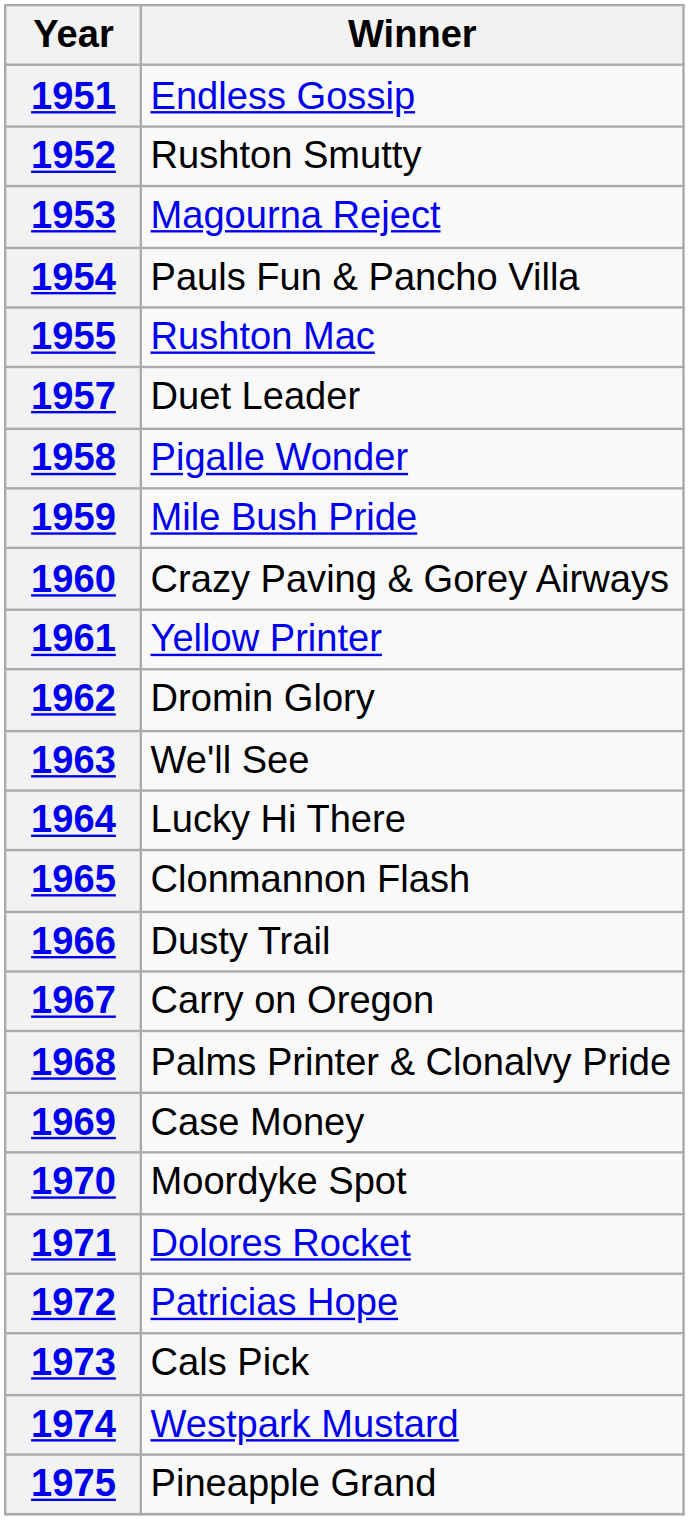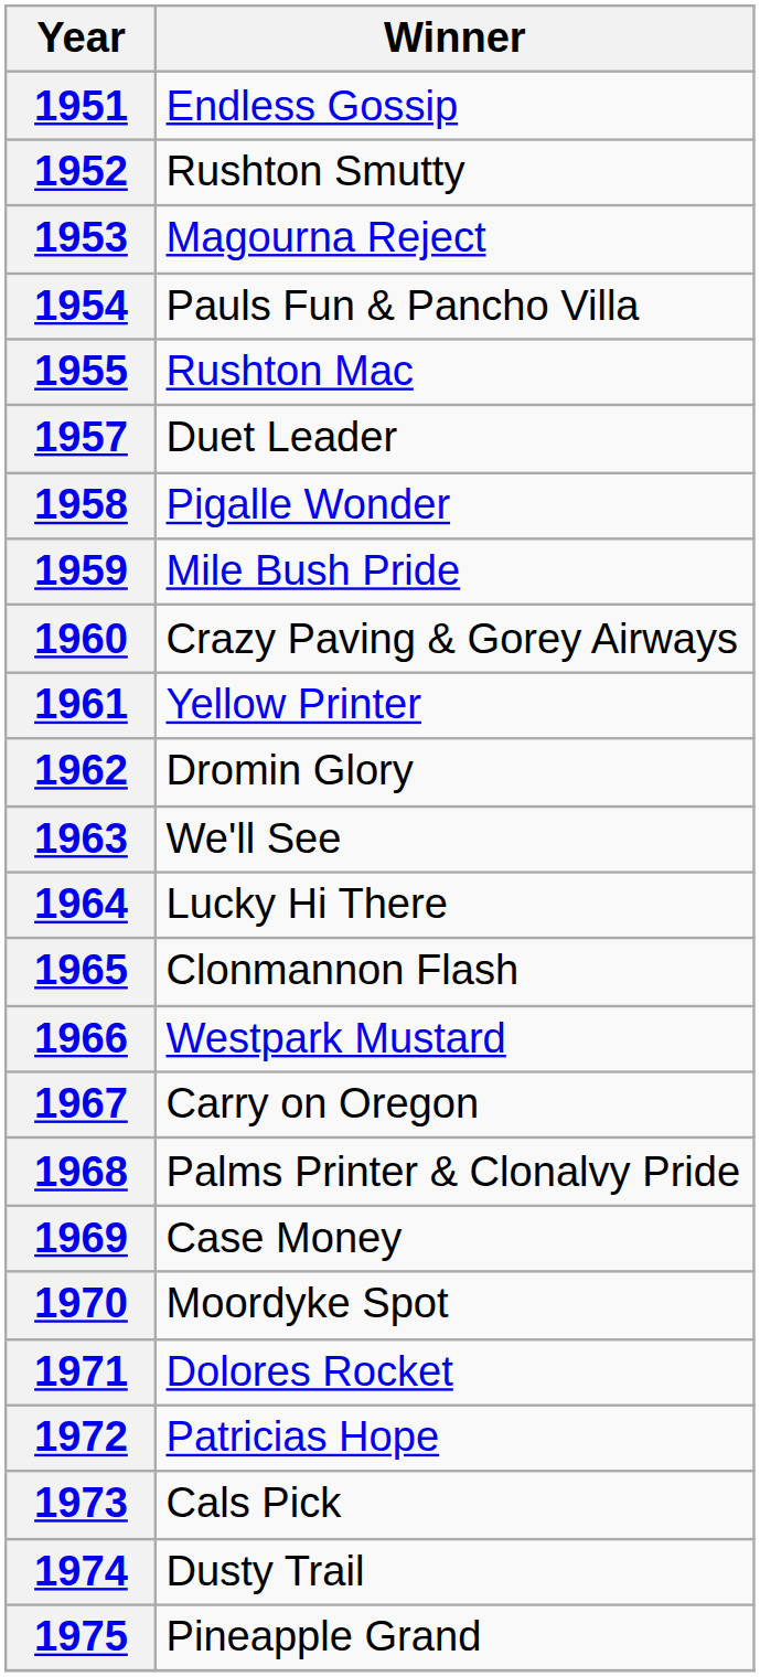1966 | Winner: Dusty Trail -> Westpark Mustard
1974 | Winner: Westpark Mustard -> Dusty Trail
